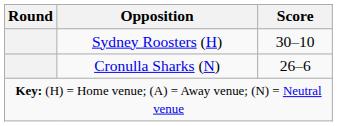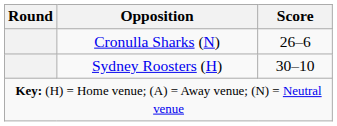rows swapped: Sydney Roosters (H) <-> Cronulla Sharks (N)
